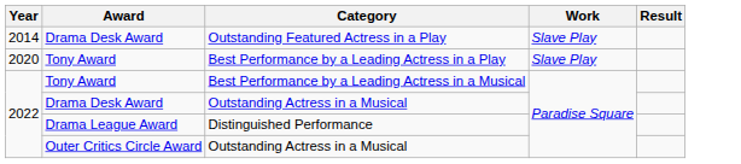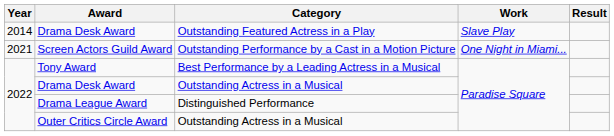- row: 2020 | Tony Award | Best Performance by a Leading Actress in a Play | Slave Play
+ row: 2021 | Screen Actors Guild Award | Outstanding Performance by a Cast in a Motion Picture | One Night in Miami...
